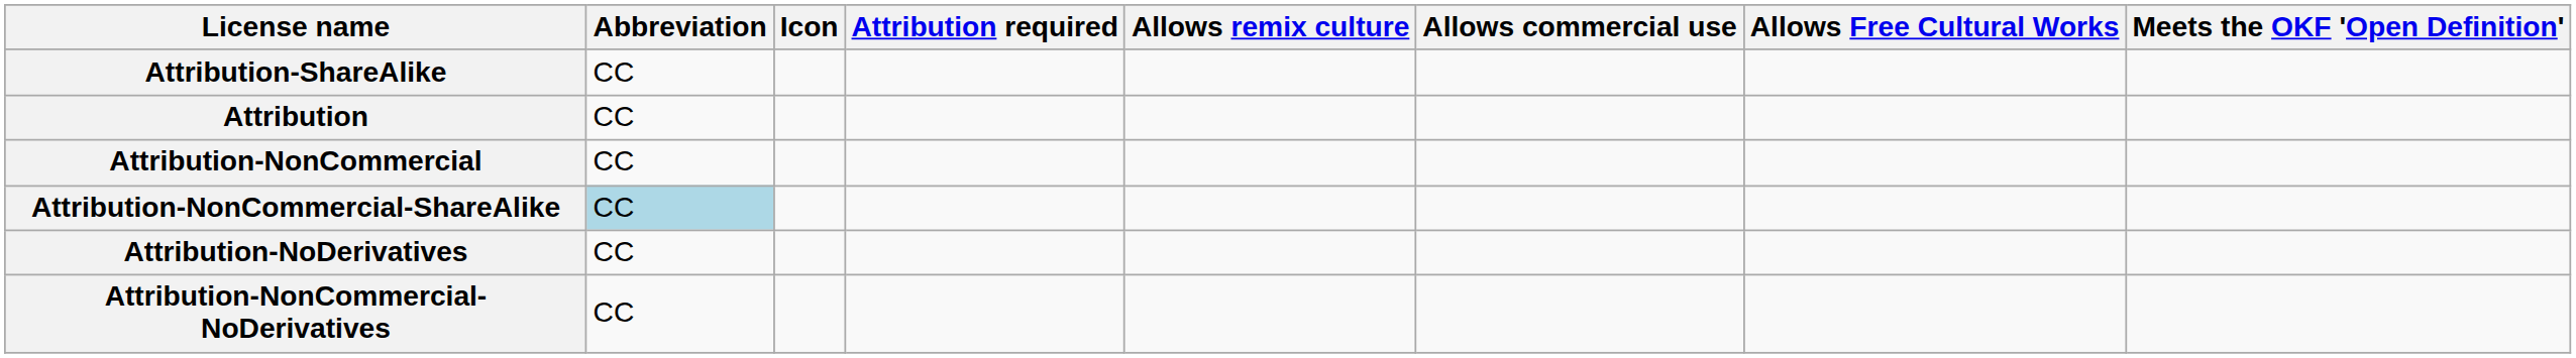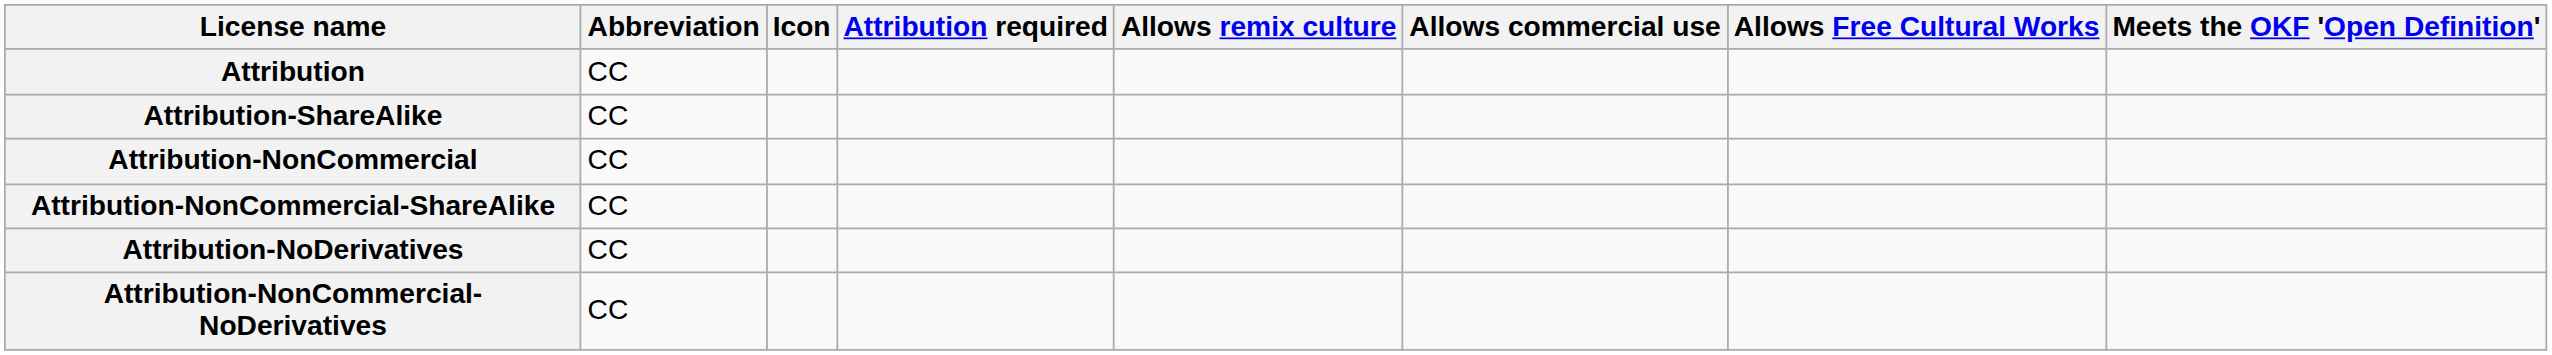rows swapped: Attribution <-> Attribution-ShareAlike
Attribution-NonCommercial-ShareAlike | Abbreviation: lightblue background -> no background
